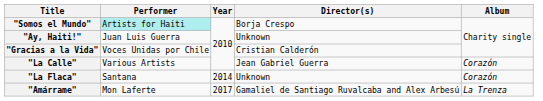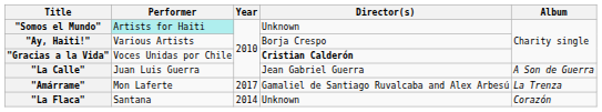"Somos el Mundo" | Director(s): Borja Crespo -> Unknown
"Ay, Haiti!" | Performer: Juan Luis Guerra -> Various Artists
"Ay, Haiti!" | Director(s): Unknown -> Borja Crespo
"Gracias a la Vida" | Director(s): normal -> bold
"La Calle" | Performer: Various Artists -> Juan Luis Guerra
"La Calle" | Album: Corazón -> A Son de Guerra
rows swapped: "La Flaca" <-> "Amárrame"
